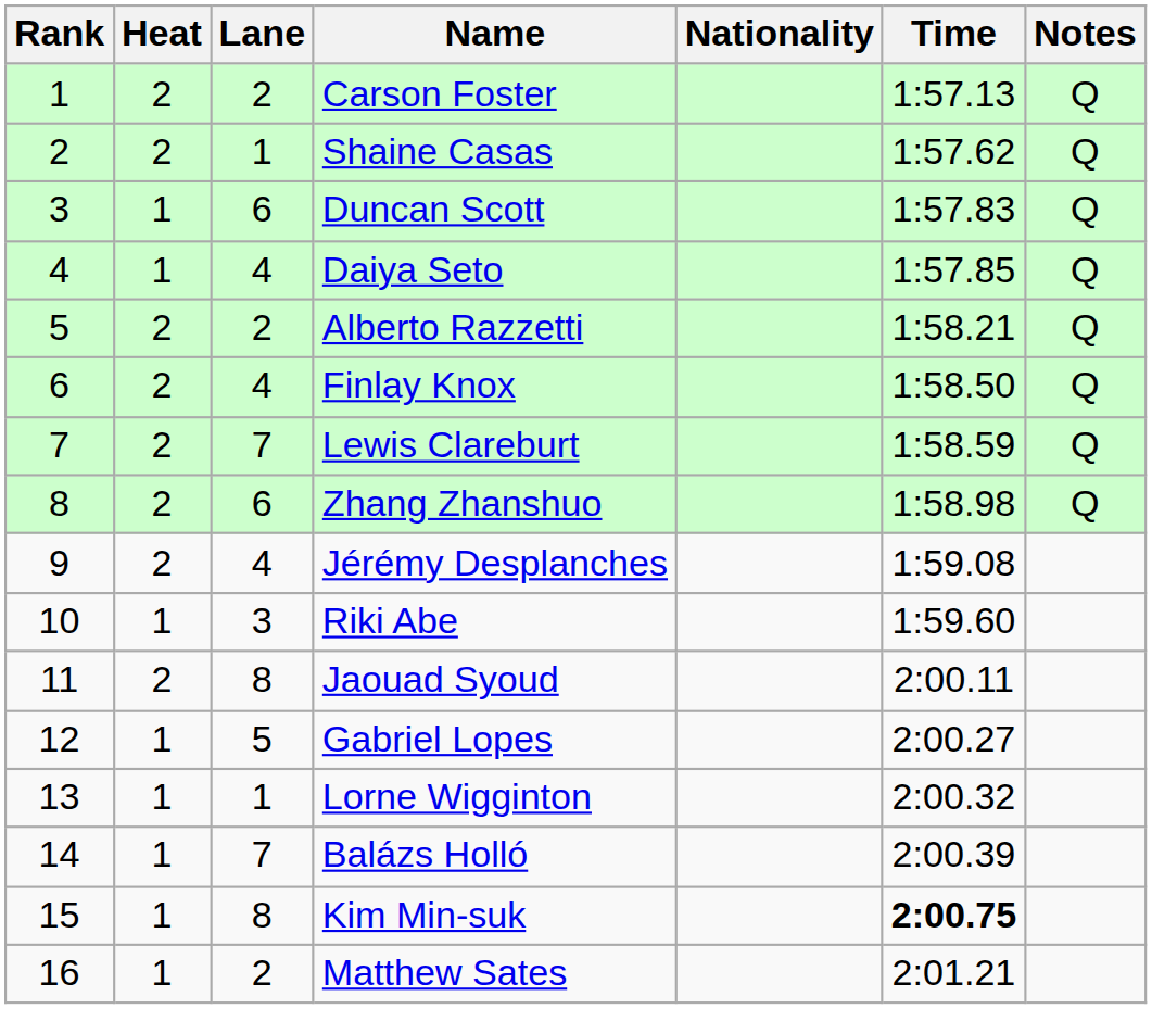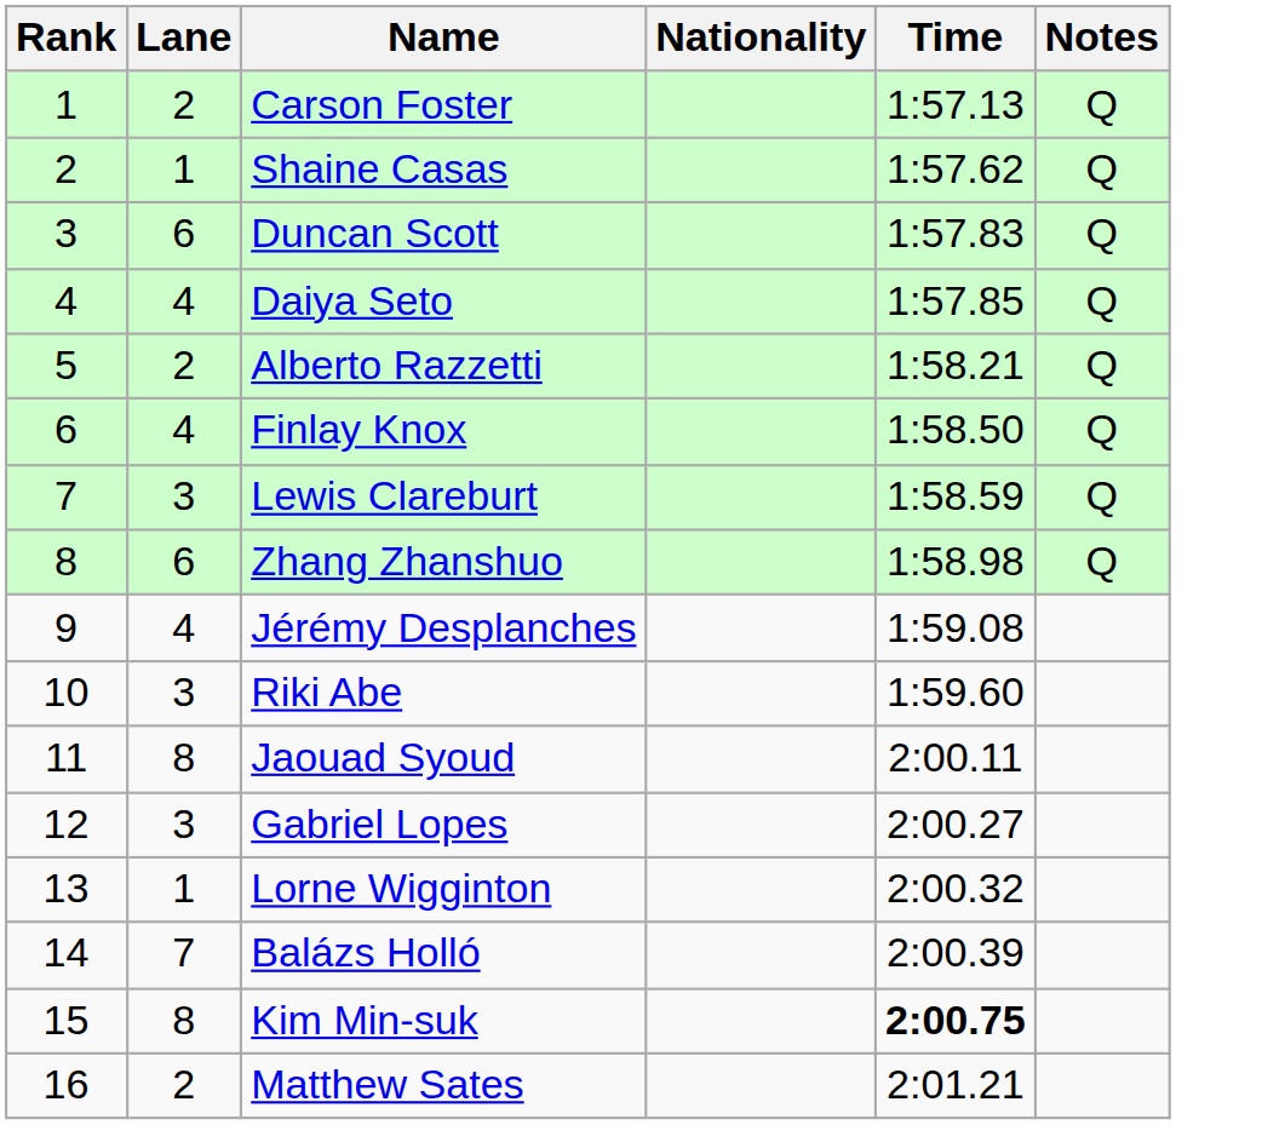- column: Heat | 2 | 2 | 1 | 1 | 2 | 2 | 2 | 2 | 2 | 1 | 2 | 1 | 1 | 1 | 1 | 1
Lewis Clareburt | Lane: 7 -> 3
Gabriel Lopes | Lane: 5 -> 3
